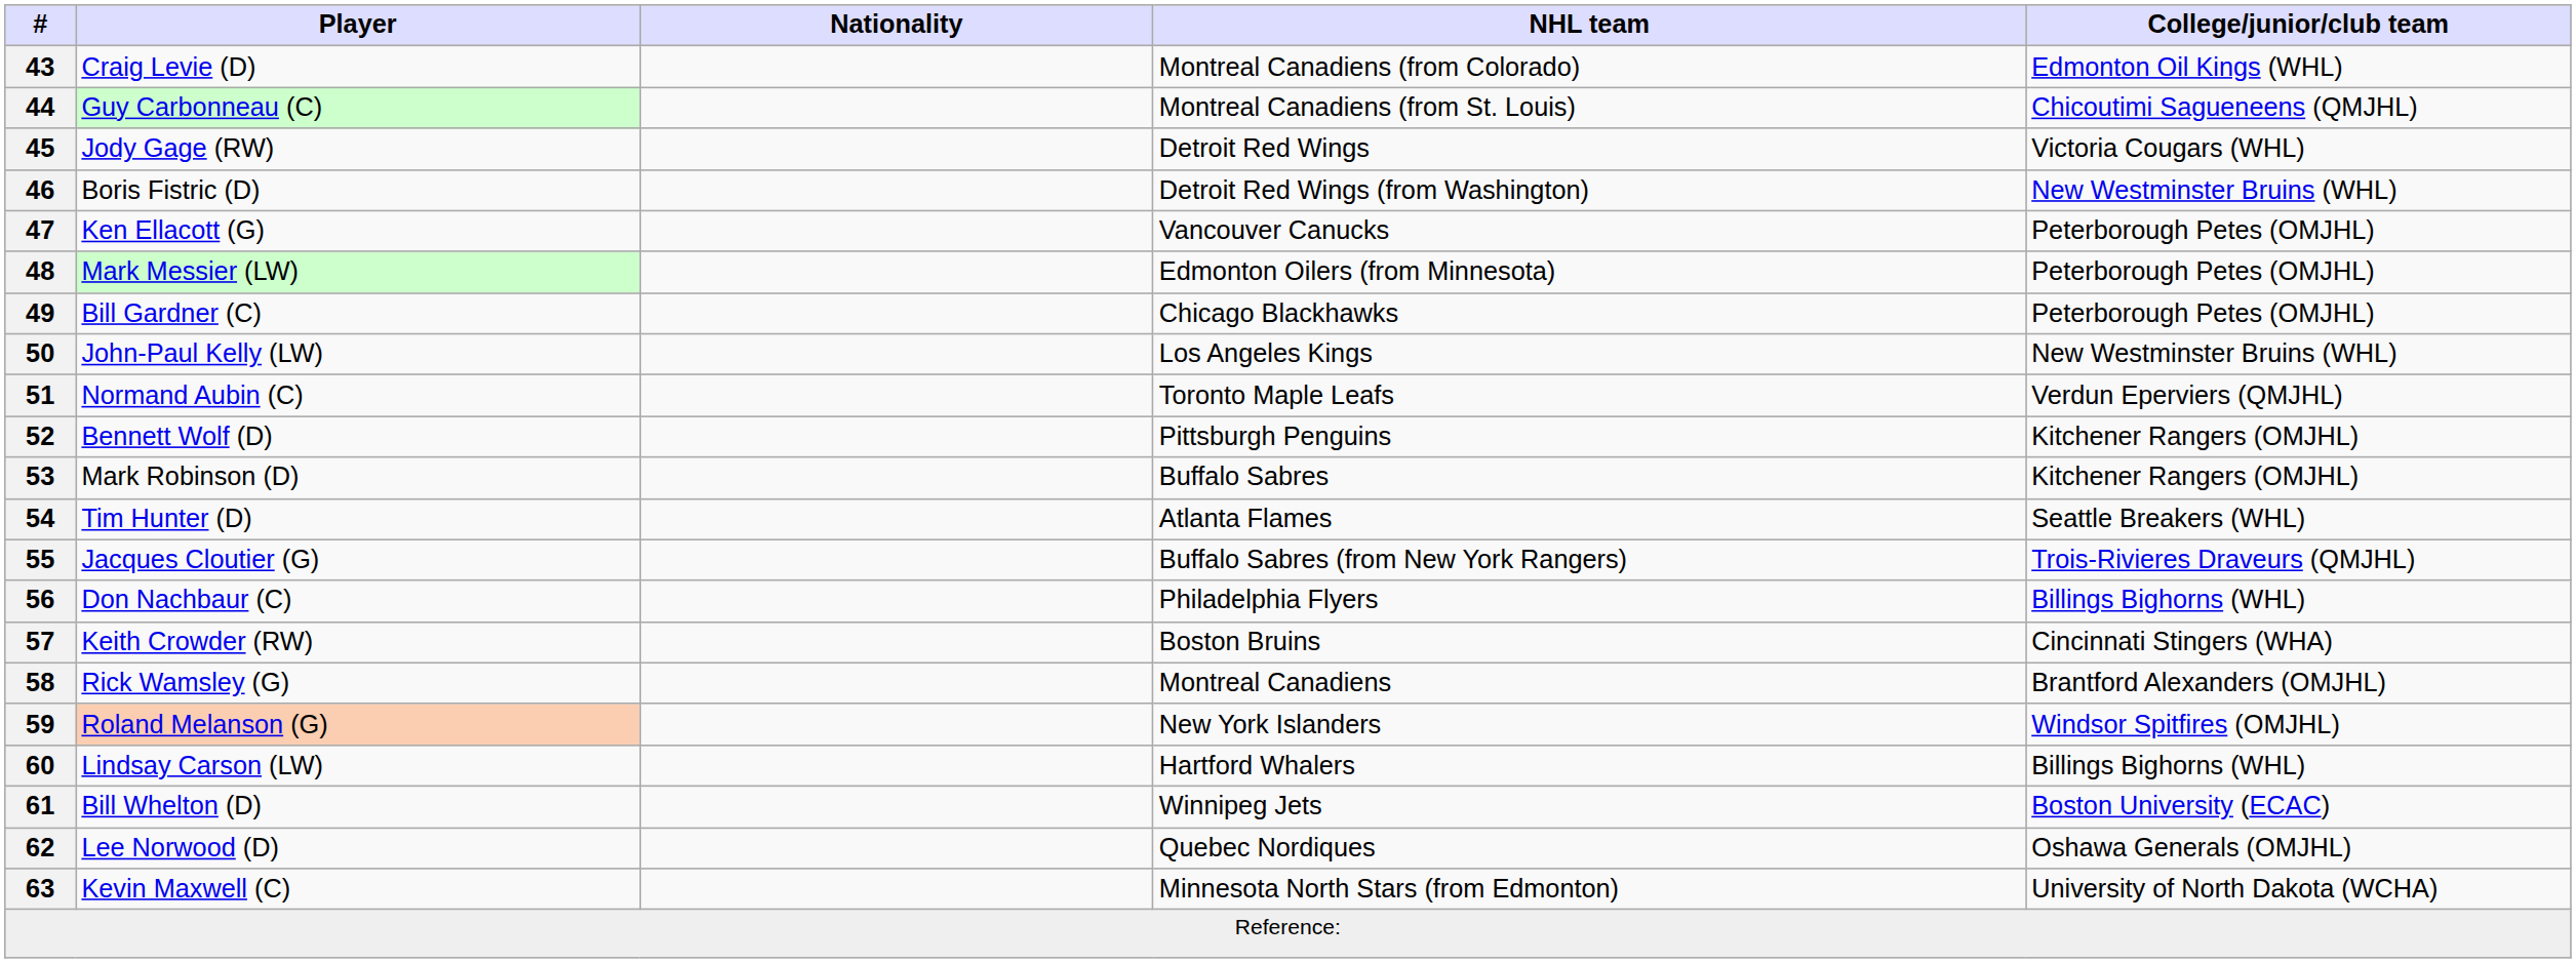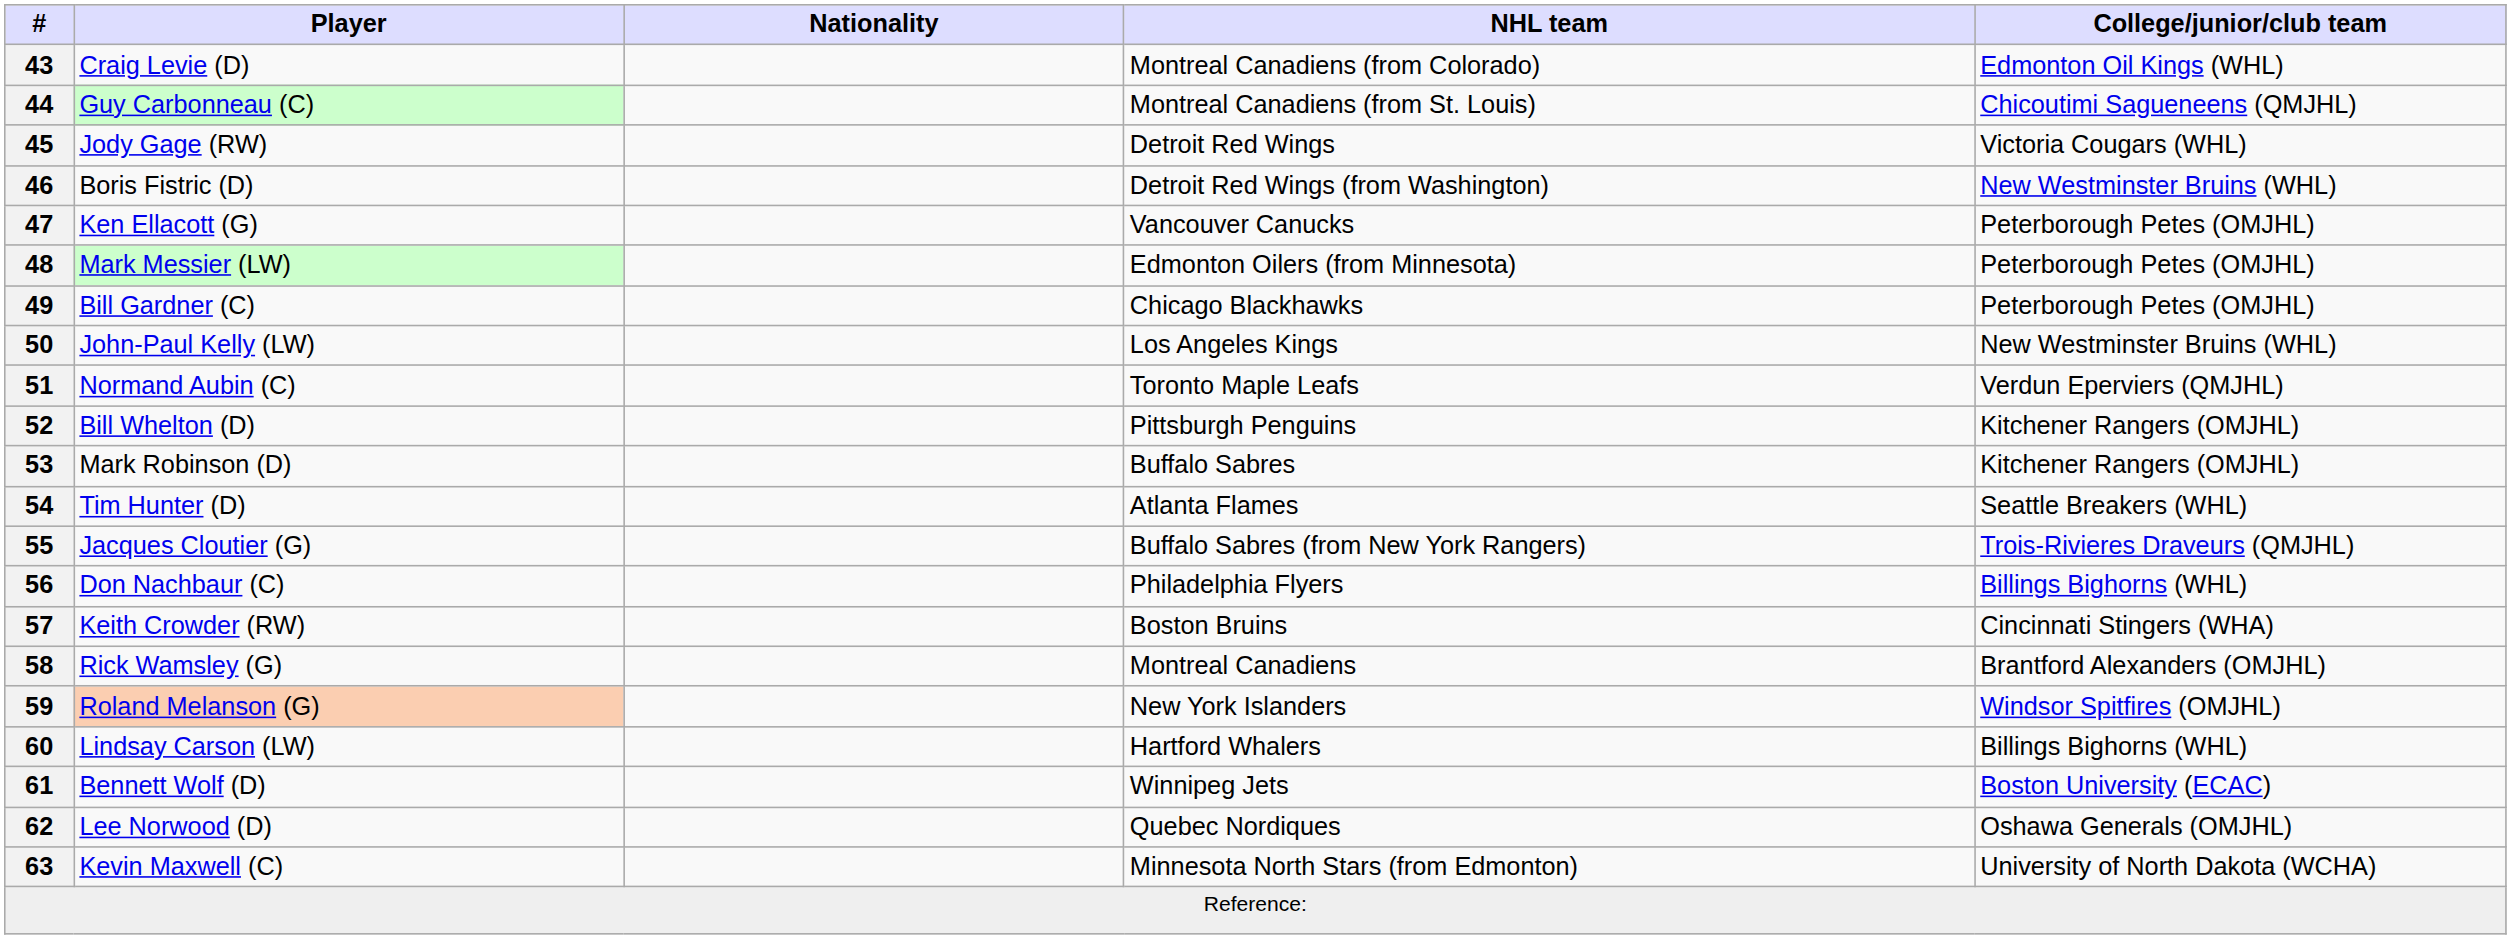52 | Player: Bennett Wolf (D) -> Bill Whelton (D)
61 | Player: Bill Whelton (D) -> Bennett Wolf (D)
